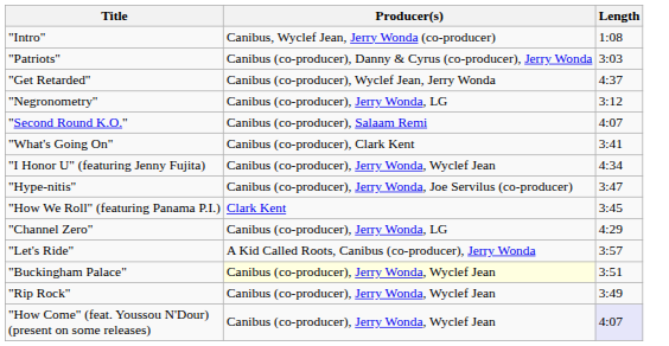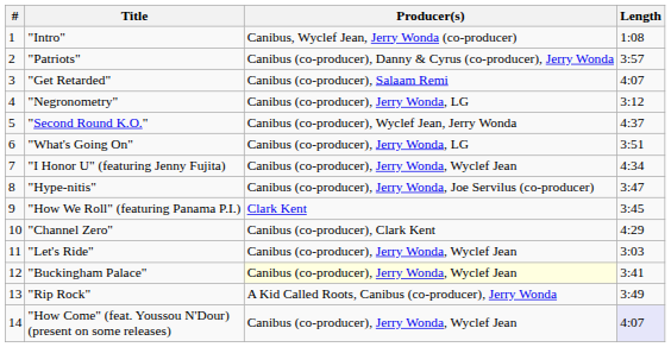+ column: # | 1 | 2 | 3 | 4 | 5 | 6 | 7 | 8 | 9 | 10 | 11 | 12 | 13 | 14
"Patriots" | Length: 3:03 -> 3:57
"Get Retarded" | Producer(s): Canibus (co-producer), Wyclef Jean, Jerry Wonda -> Canibus (co-producer), Salaam Remi
"Get Retarded" | Length: 4:37 -> 4:07
"Second Round K.O." | Producer(s): Canibus (co-producer), Salaam Remi -> Canibus (co-producer), Wyclef Jean, Jerry Wonda
"Second Round K.O." | Length: 4:07 -> 4:37
"What's Going On" | Producer(s): Canibus (co-producer), Clark Kent -> Canibus (co-producer), Jerry Wonda, LG
"What's Going On" | Length: 3:41 -> 3:51
"Channel Zero" | Producer(s): Canibus (co-producer), Jerry Wonda, LG -> Canibus (co-producer), Clark Kent
"Let's Ride" | Producer(s): A Kid Called Roots, Canibus (co-producer), Jerry Wonda -> Canibus (co-producer), Jerry Wonda, Wyclef Jean
"Let's Ride" | Length: 3:57 -> 3:03
"Buckingham Palace" | Length: 3:51 -> 3:41
"Rip Rock" | Producer(s): Canibus (co-producer), Jerry Wonda, Wyclef Jean -> A Kid Called Roots, Canibus (co-producer), Jerry Wonda
